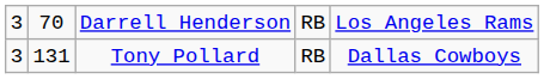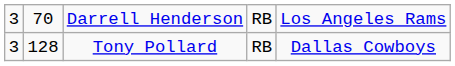Tony Pollard | column 2: 131 -> 128
